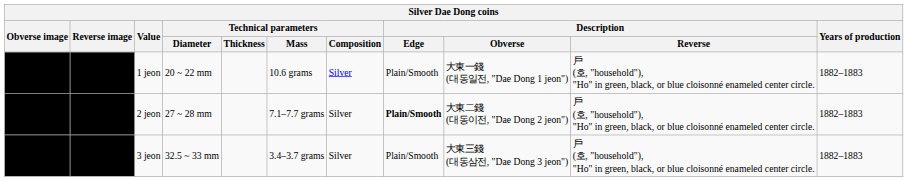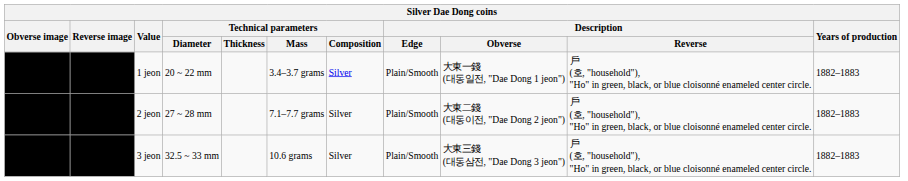1 jeon | Technical parameters / Mass: 10.6 grams -> 3.4–3.7 grams
2 jeon | Description / Edge: bold -> normal
3 jeon | Technical parameters / Mass: 3.4–3.7 grams -> 10.6 grams
